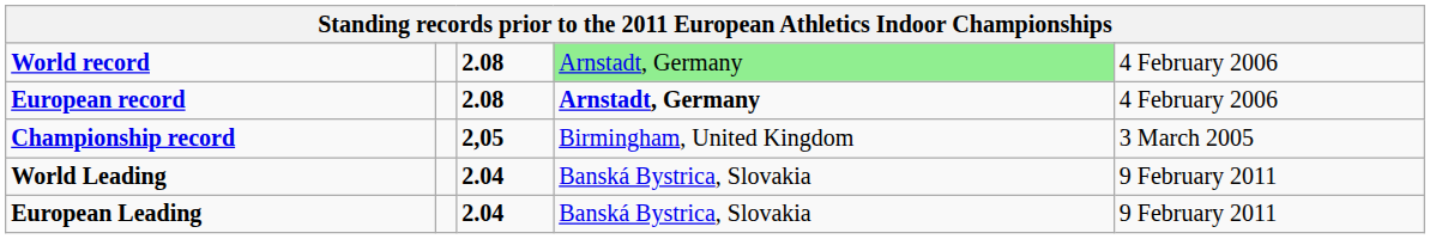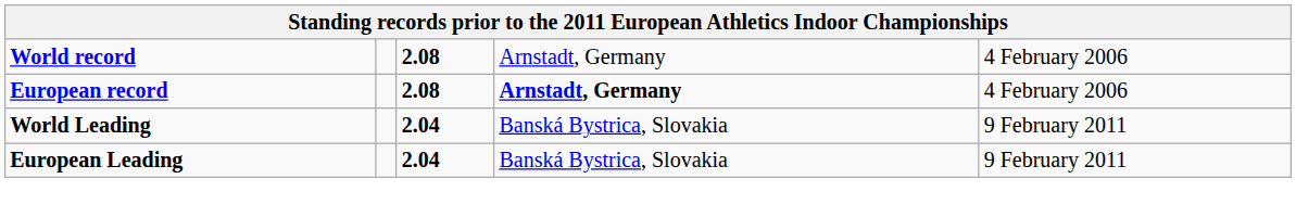World record | column 4: lightgreen background -> no background
- row: Championship record | 2,05 | Birmingham, United Kingdom | 3 March 2005
